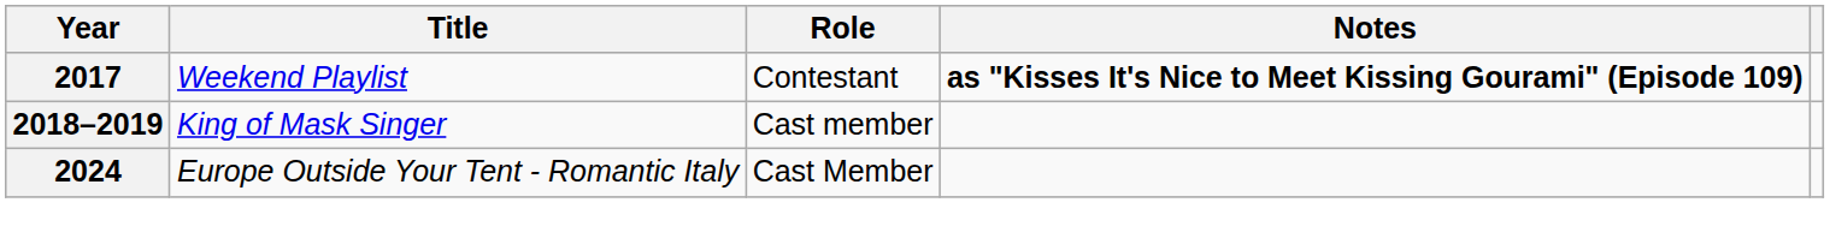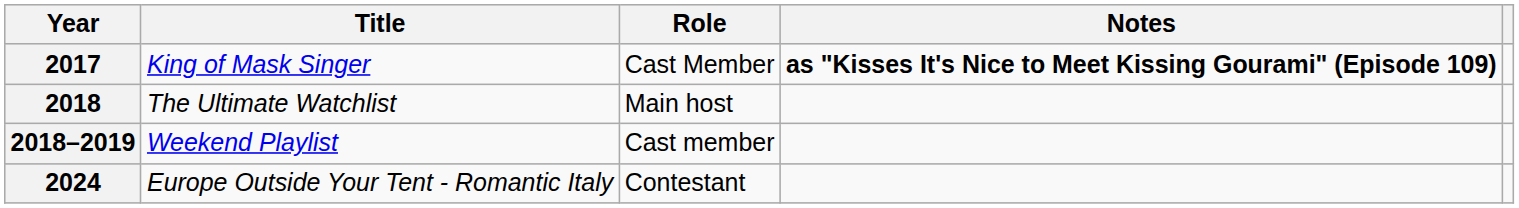2017 | Title: Weekend Playlist -> King of Mask Singer
2017 | Role: Contestant -> Cast Member
+ row: 2018 | The Ultimate Watchlist | Main host
2018–2019 | Title: King of Mask Singer -> Weekend Playlist
2024 | Role: Cast Member -> Contestant
